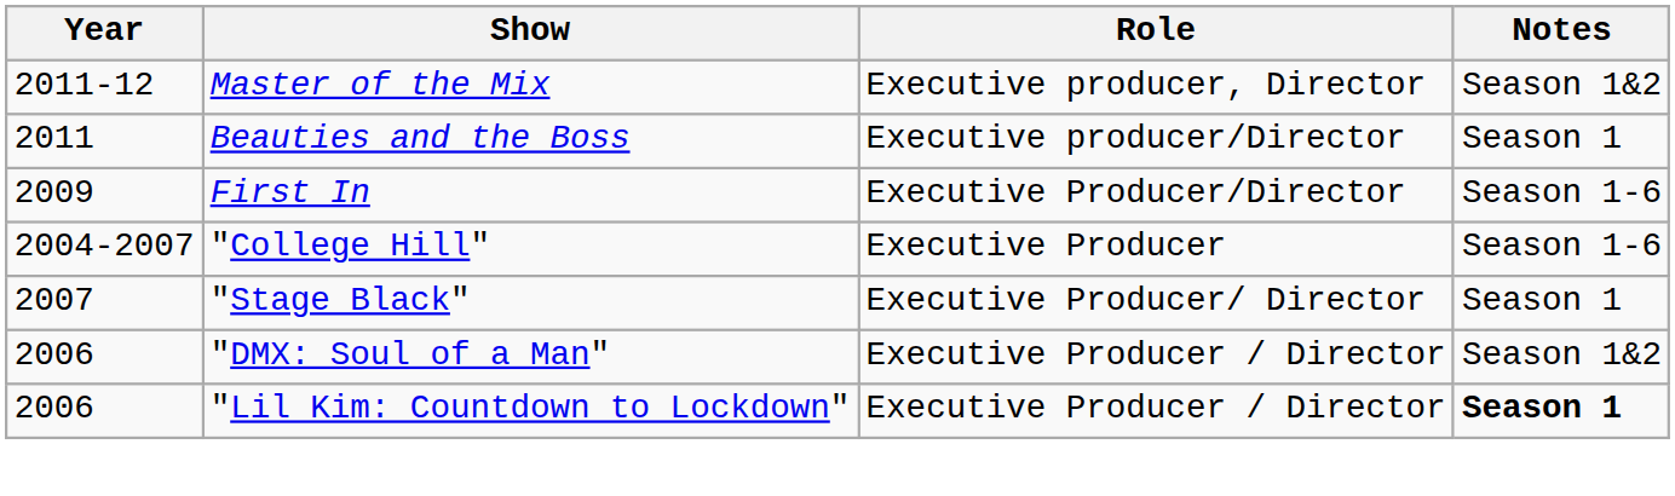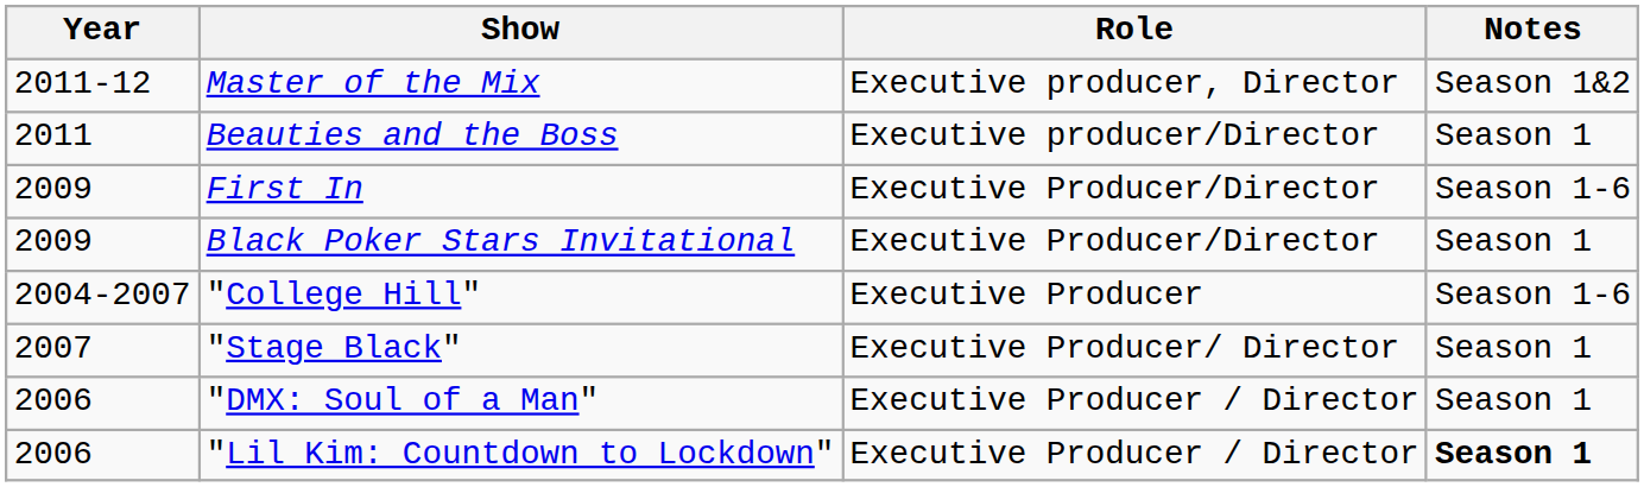+ row: 2009 | Black Poker Stars Invitational | Executive Producer/Director | Season 1
"DMX: Soul of a Man" | Notes: Season 1&2 -> Season 1
